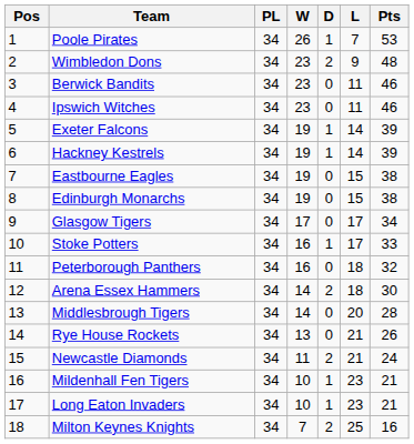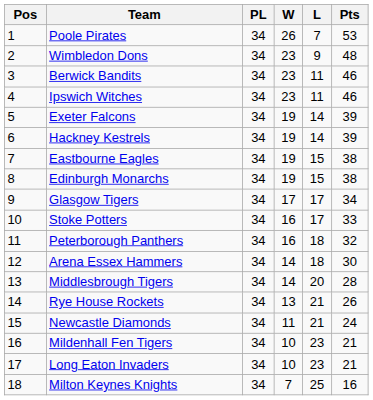- column: D | 1 | 2 | 0 | 0 | 1 | 1 | 0 | 0 | 0 | 1 | 0 | 2 | 0 | 0 | 2 | 1 | 1 | 2
